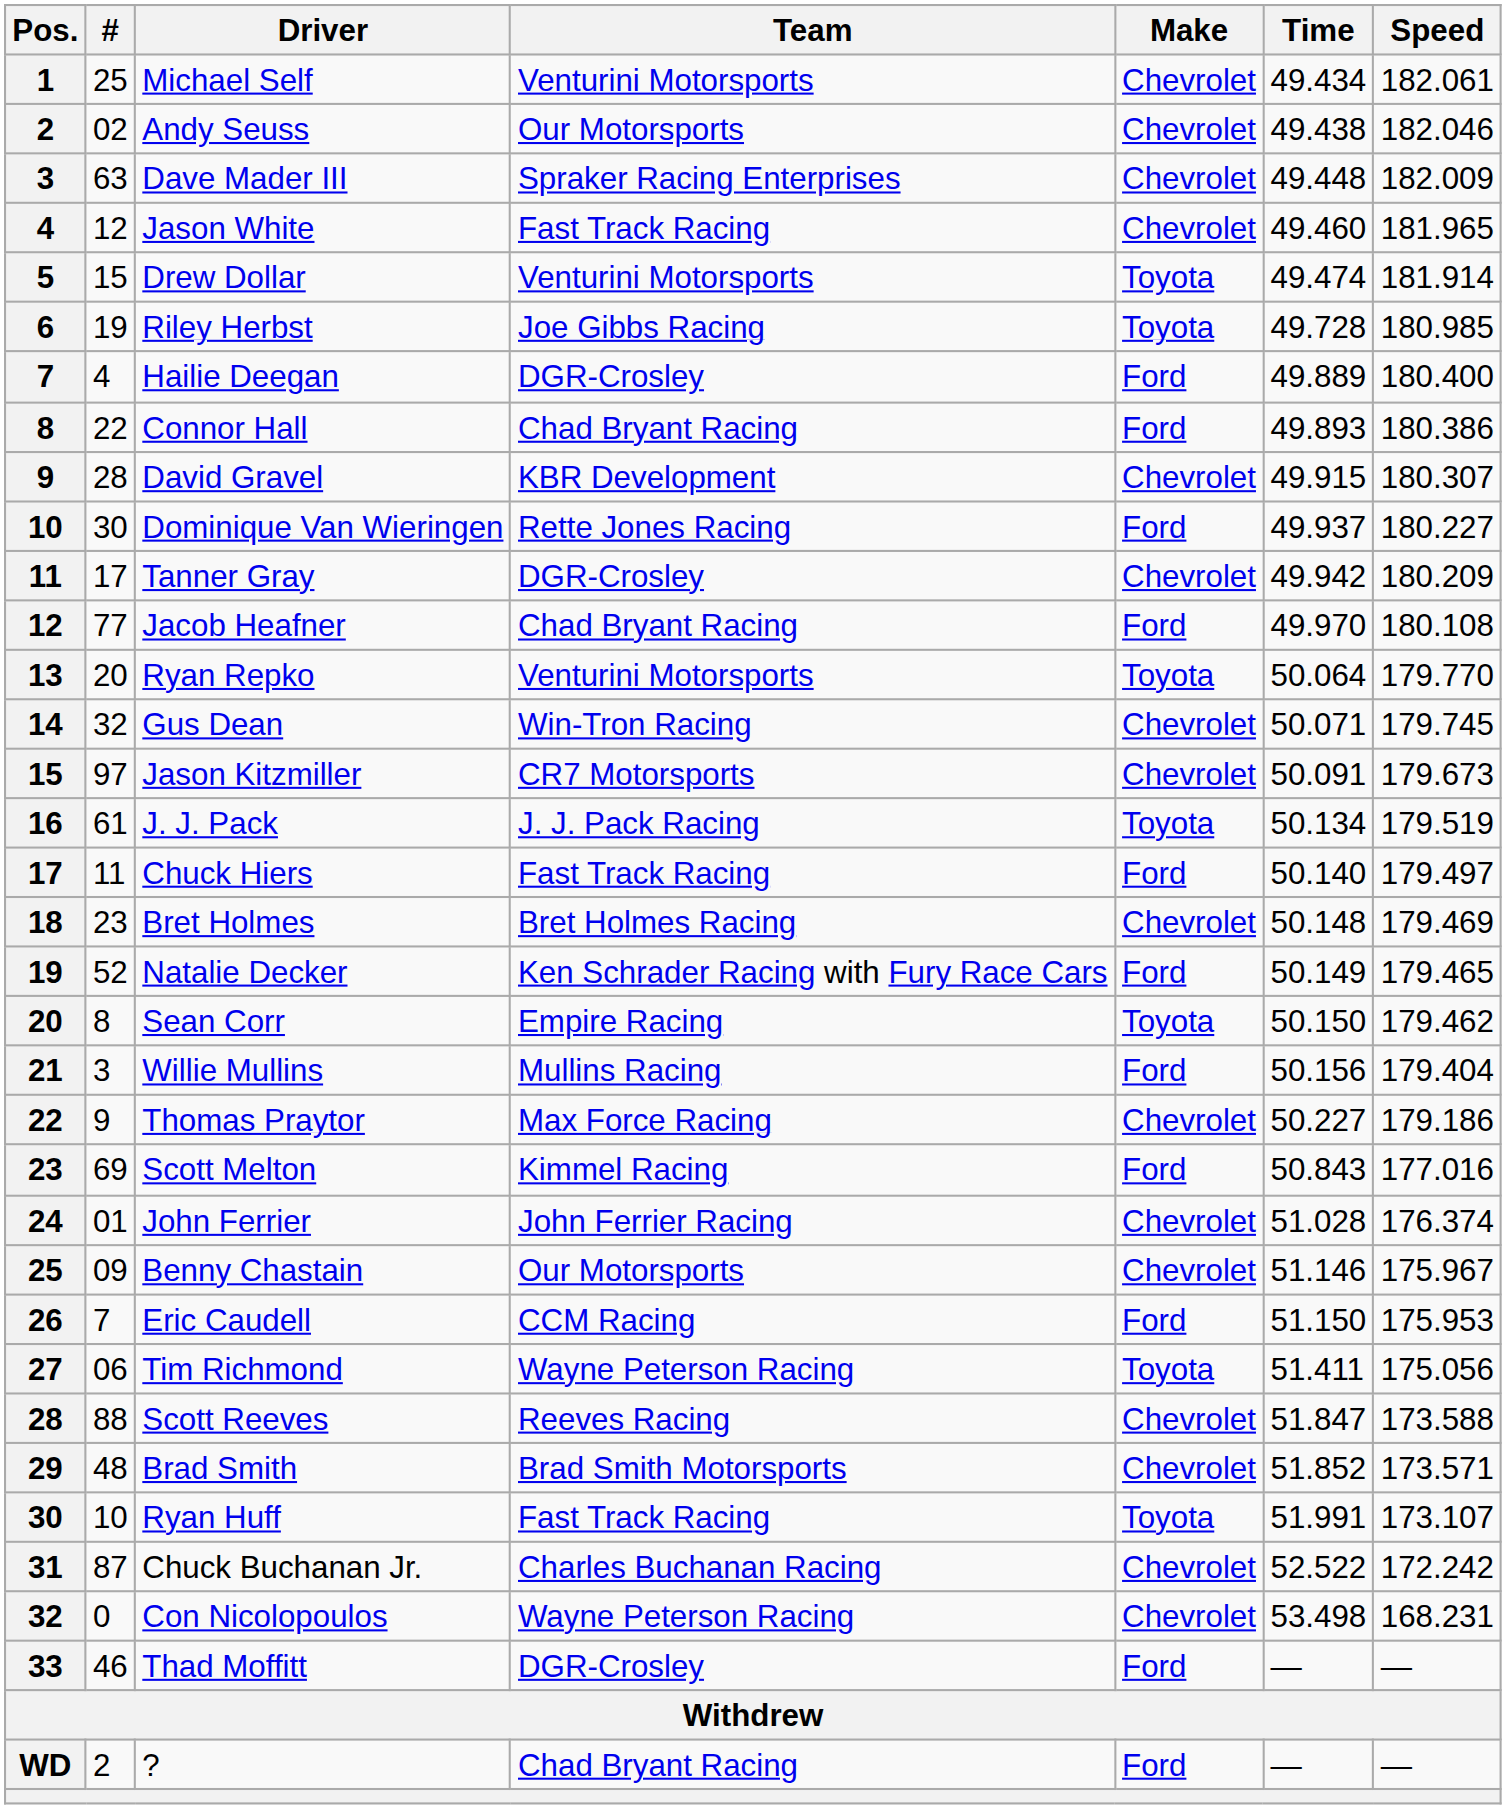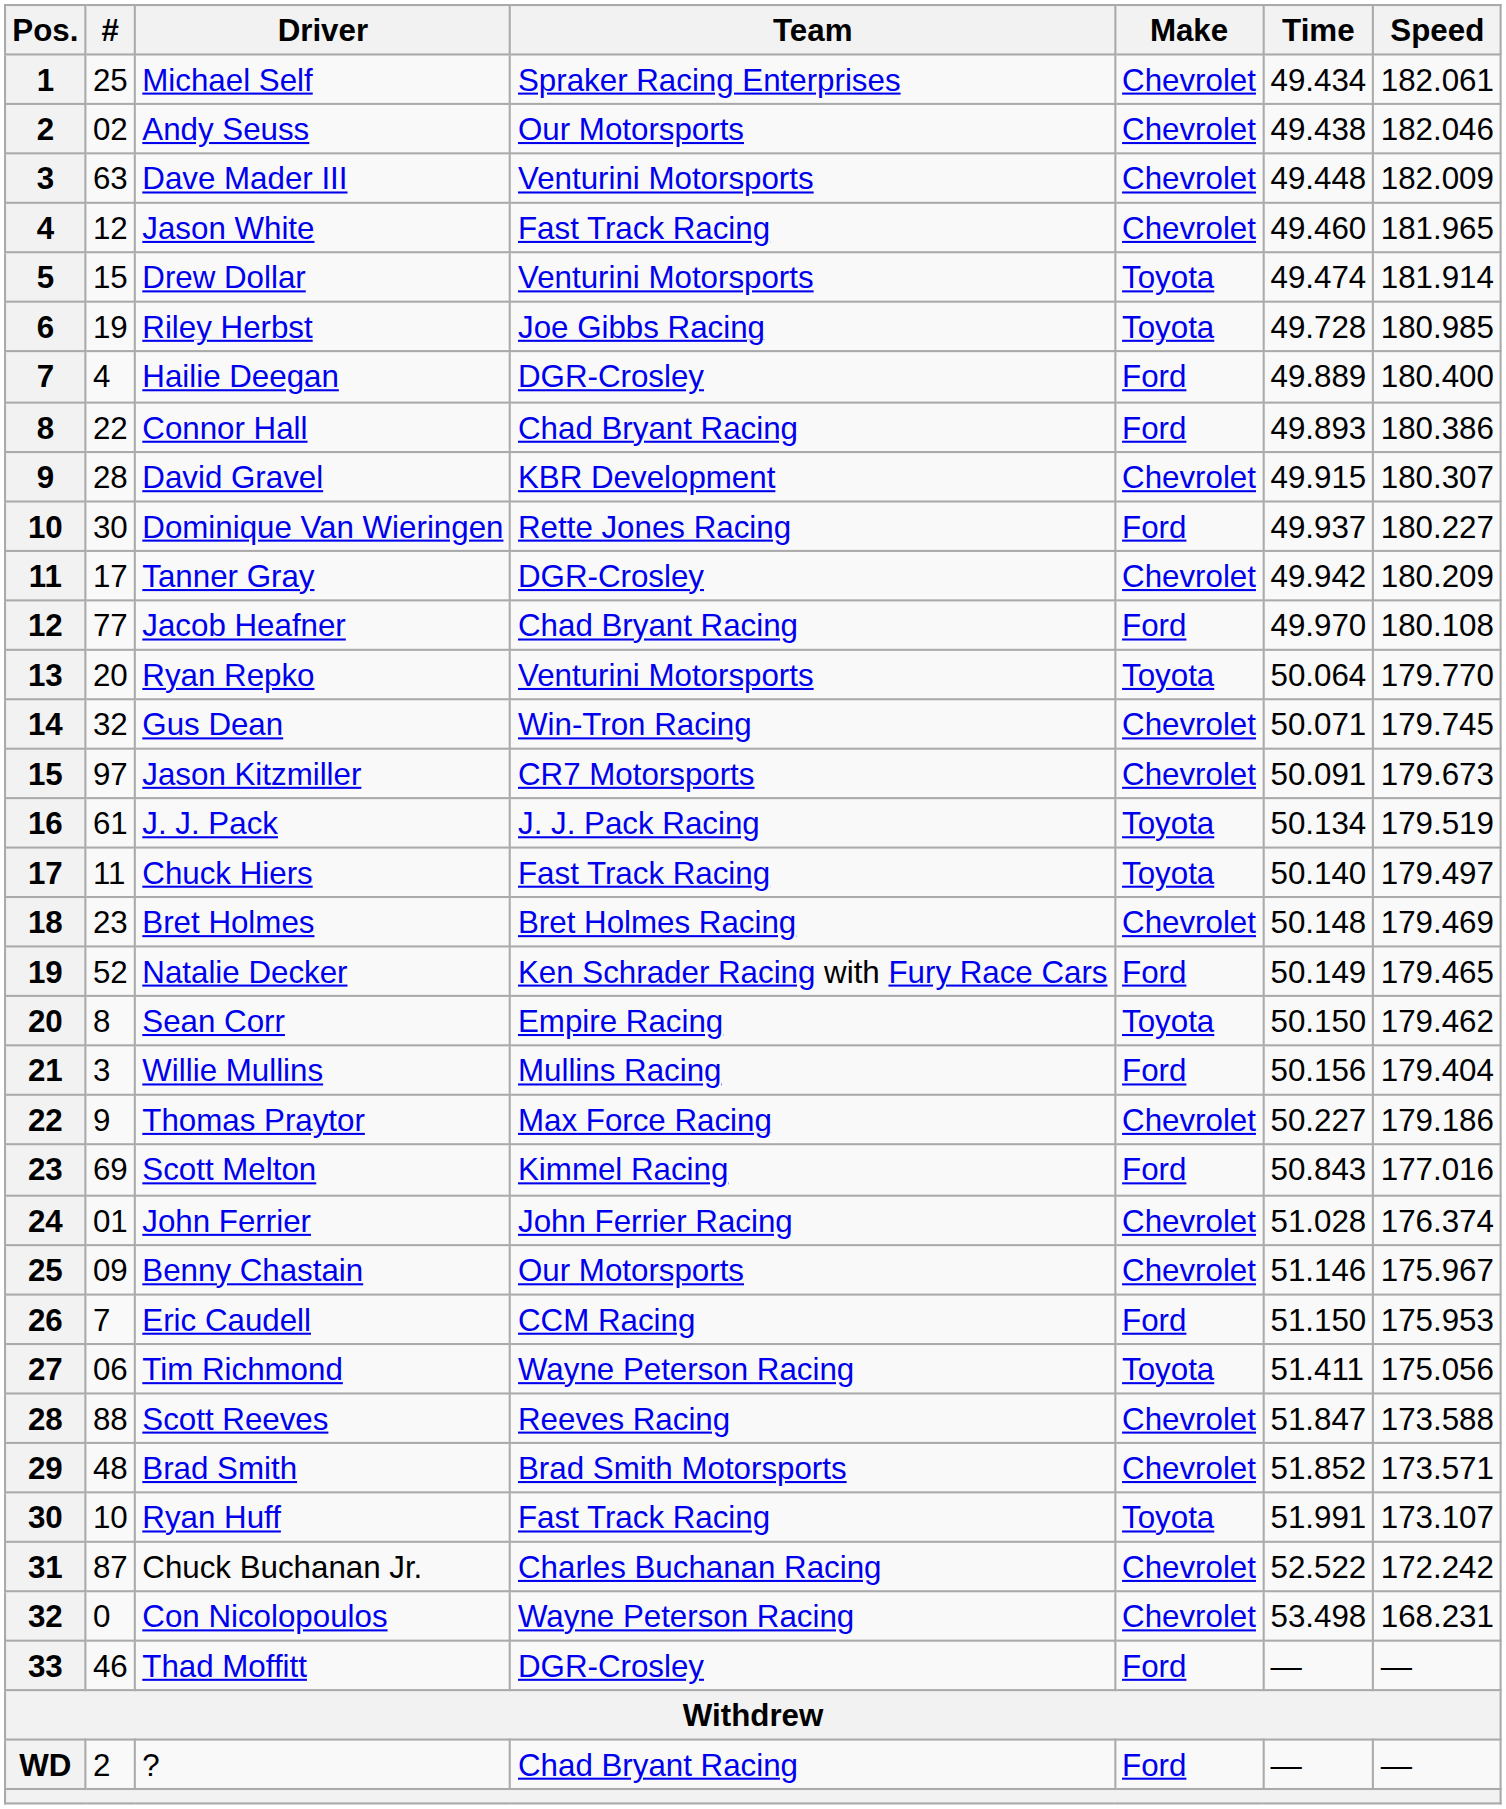Michael Self | Team: Venturini Motorsports -> Spraker Racing Enterprises
Dave Mader III | Team: Spraker Racing Enterprises -> Venturini Motorsports
Chuck Hiers | Make: Ford -> Toyota
